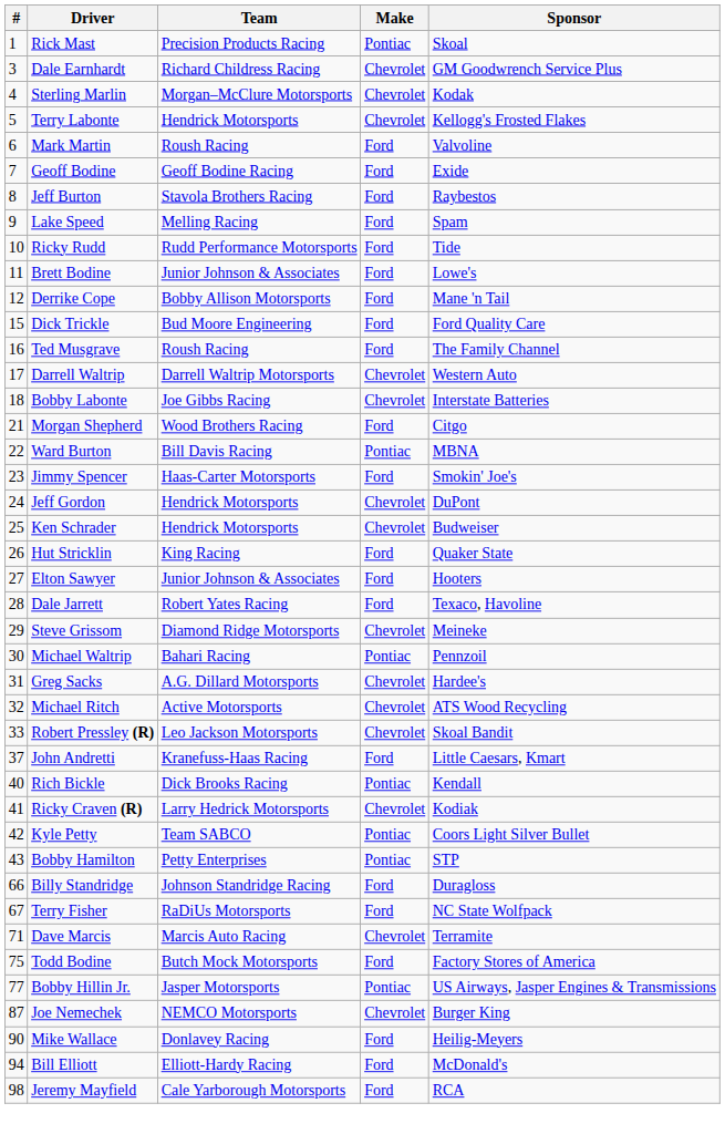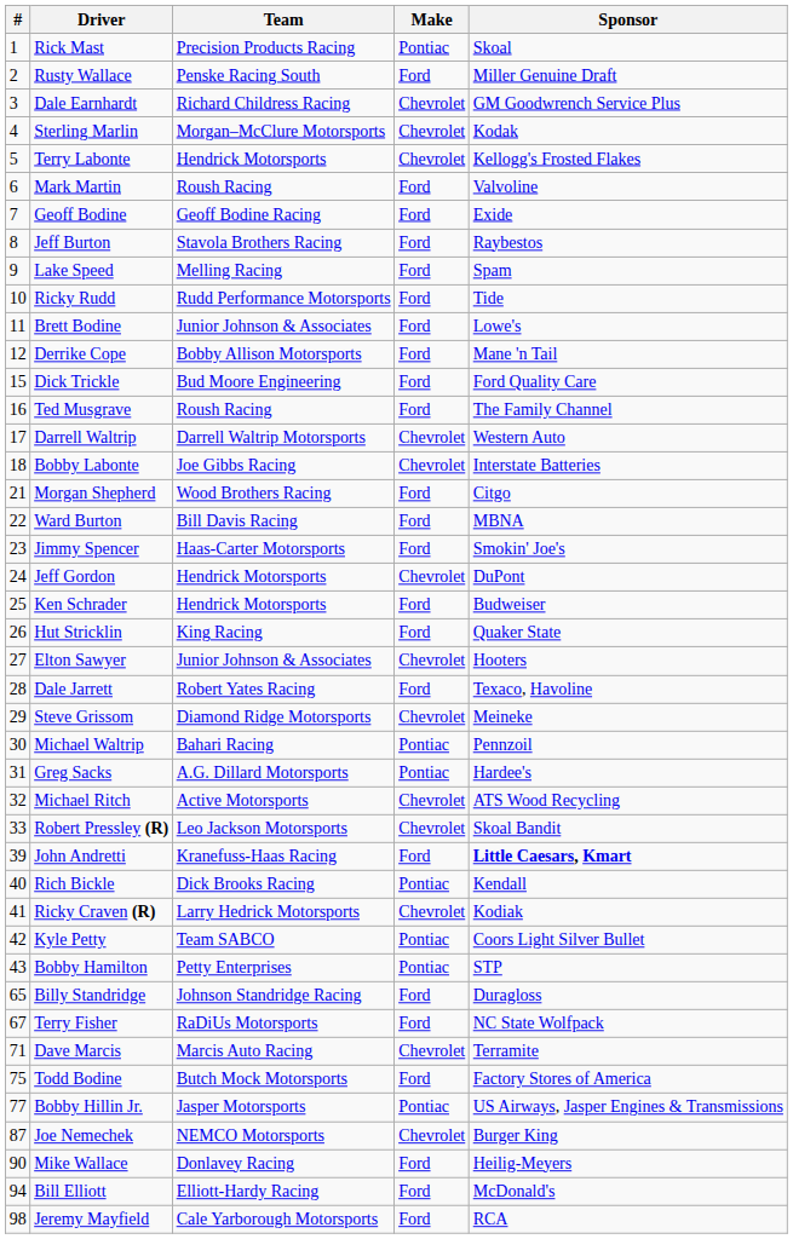+ row: 2 | Rusty Wallace | Penske Racing South | Ford | Miller Genuine Draft
Ward Burton | Make: Pontiac -> Ford
Ken Schrader | Make: Chevrolet -> Ford
Elton Sawyer | Make: Ford -> Chevrolet
Greg Sacks | Make: Chevrolet -> Pontiac
John Andretti | #: 37 -> 39
John Andretti | Sponsor: normal -> bold
Billy Standridge | #: 66 -> 65
